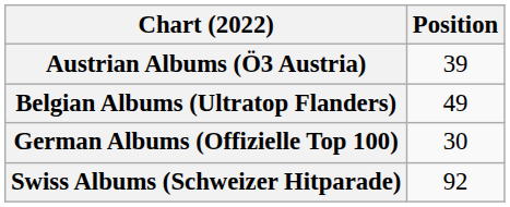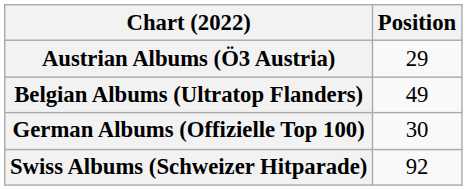Austrian Albums (Ö3 Austria) | Position: 39 -> 29
